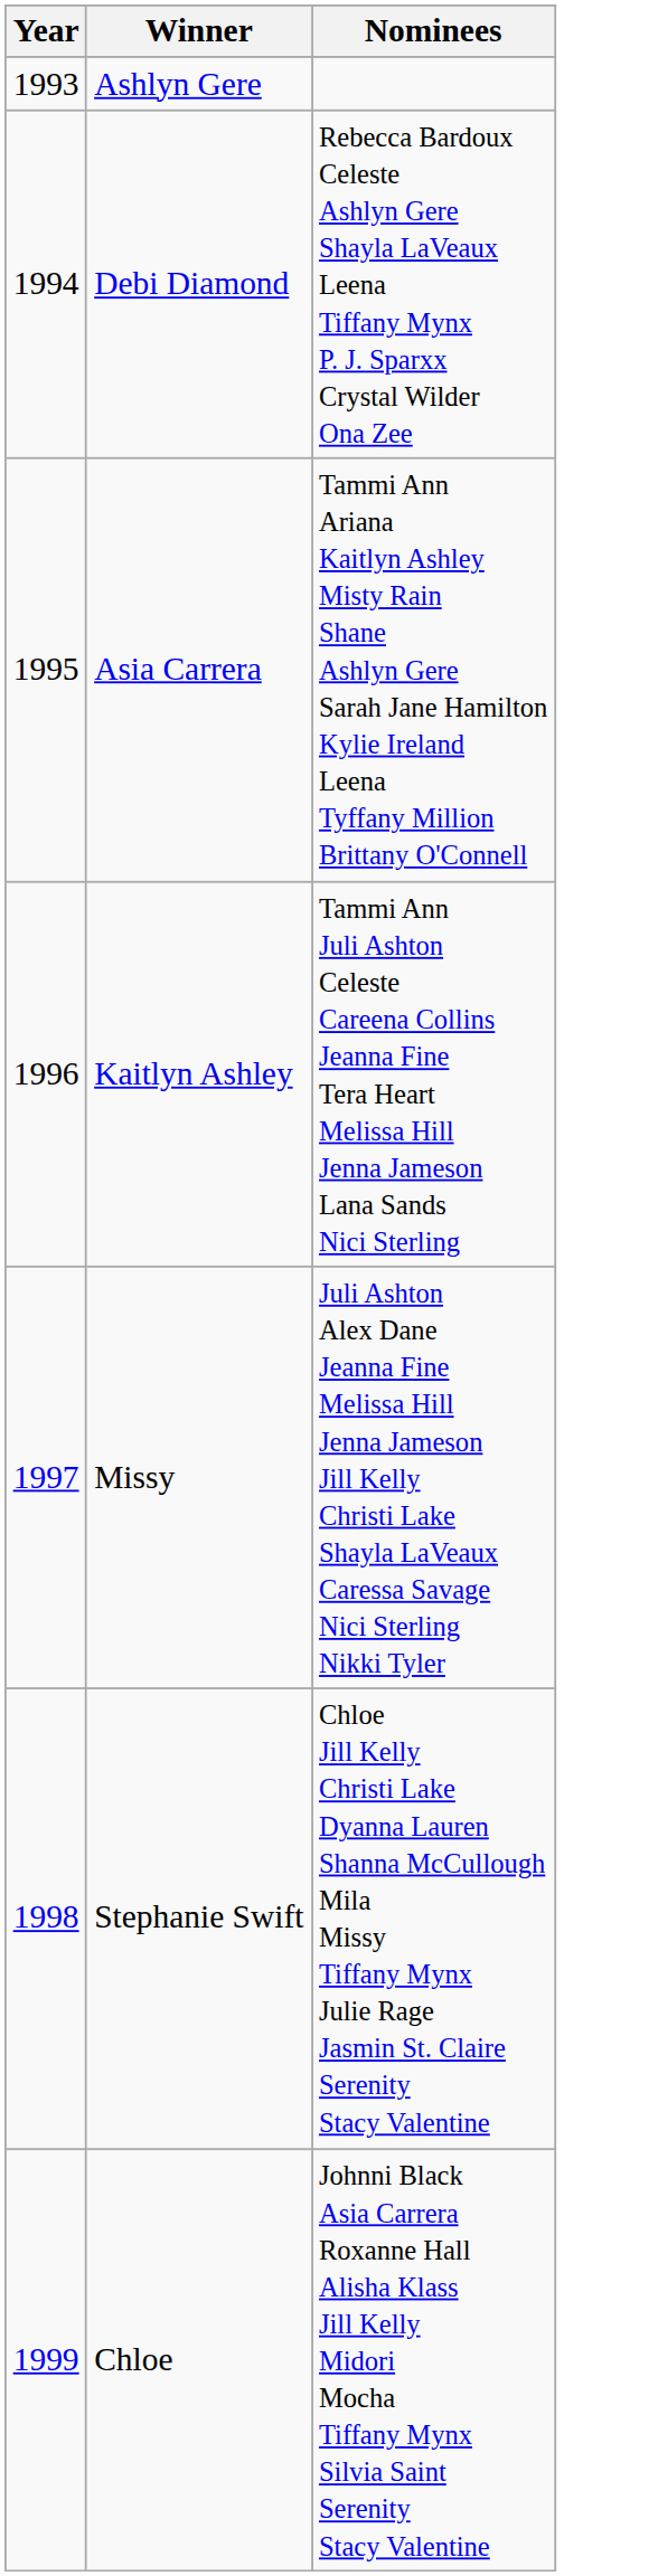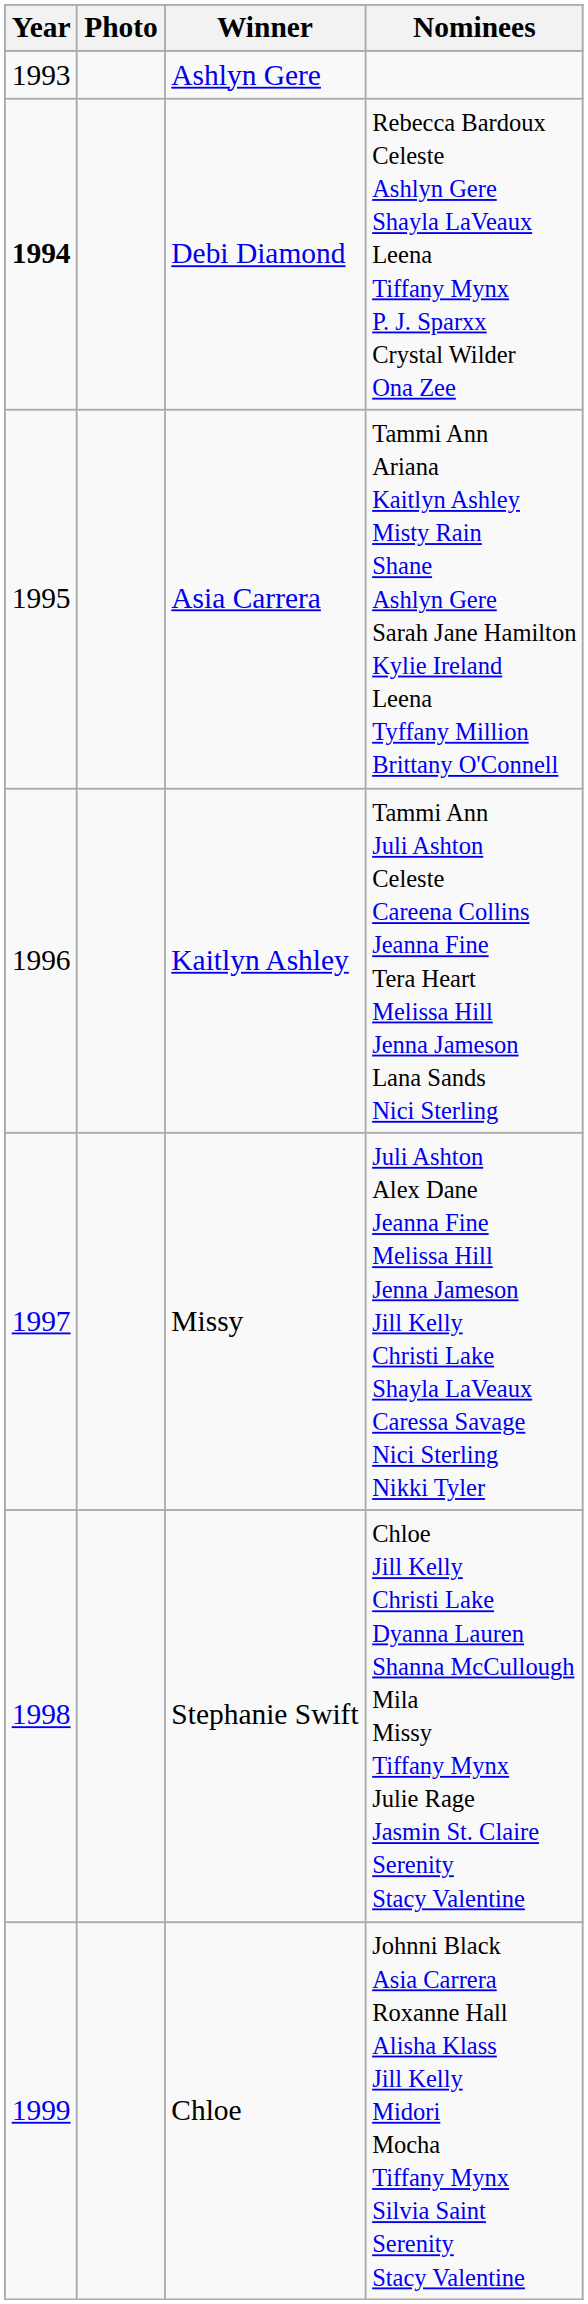+ column: Photo
Debi Diamond | Year: normal -> bold
